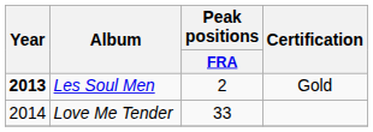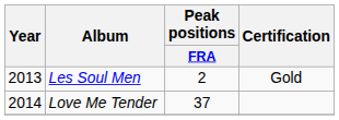Les Soul Men | Year: bold -> normal
Love Me Tender | Peak positions / FRA: 33 -> 37
